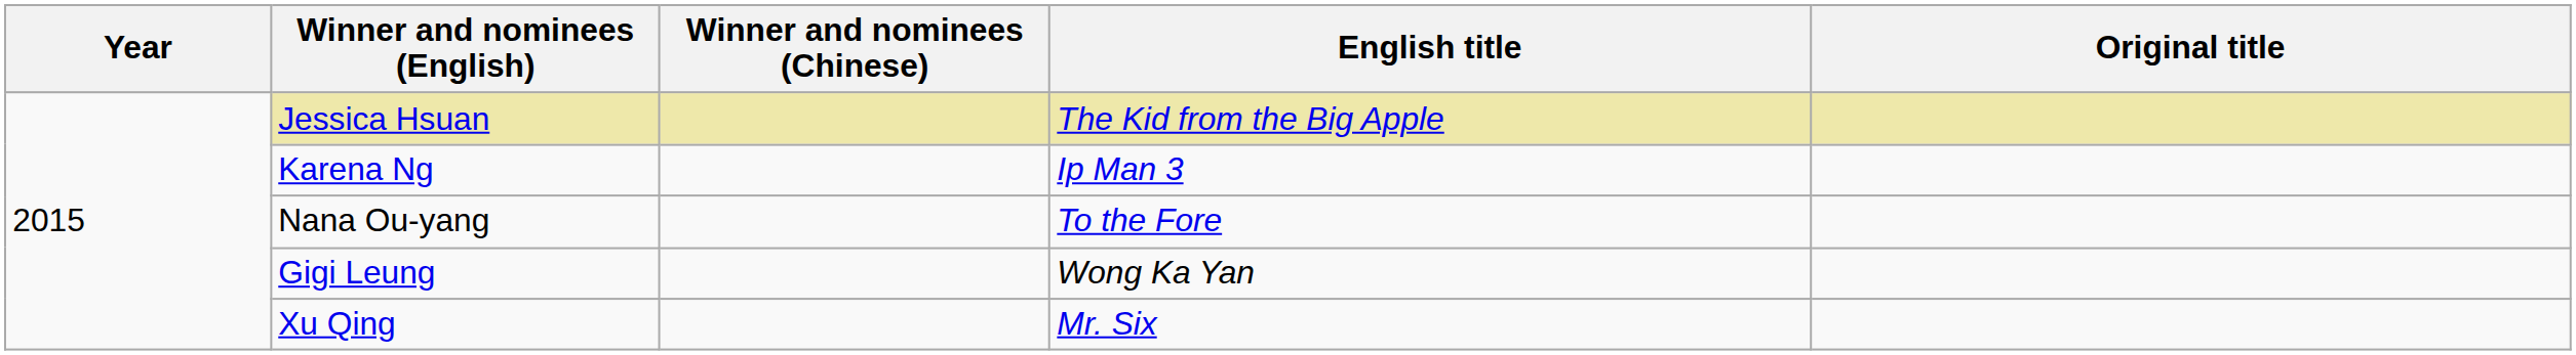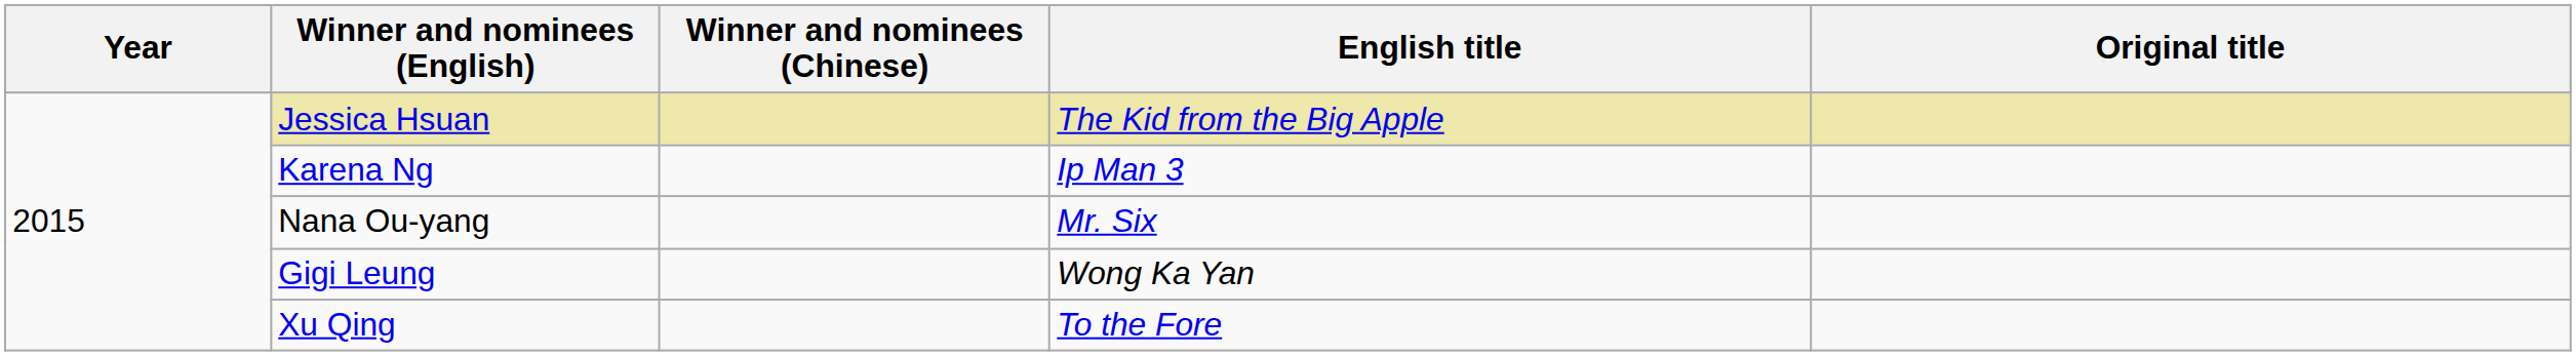Nana Ou-yang | English title: To the Fore -> Mr. Six
Xu Qing | English title: Mr. Six -> To the Fore
